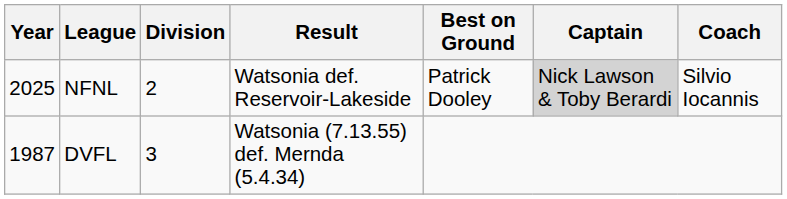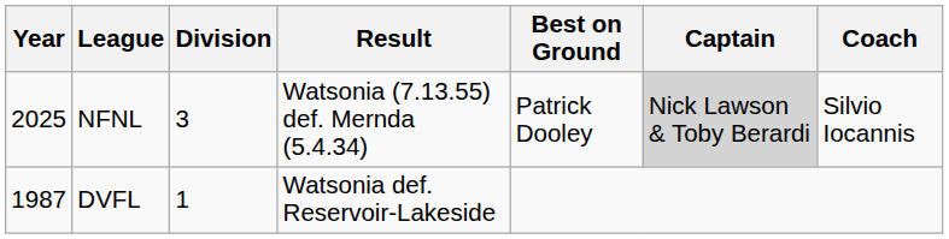NFNL | Division: 2 -> 3
NFNL | Result: Watsonia def. Reservoir-Lakeside -> Watsonia (7.13.55) def. Mernda (5.4.34)
DVFL | Division: 3 -> 1
DVFL | Result: Watsonia (7.13.55) def. Mernda (5.4.34) -> Watsonia def. Reservoir-Lakeside
